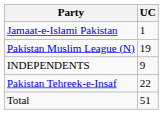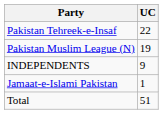rows swapped: Pakistan Tehreek-e-Insaf <-> Jamaat-e-Islami Pakistan
